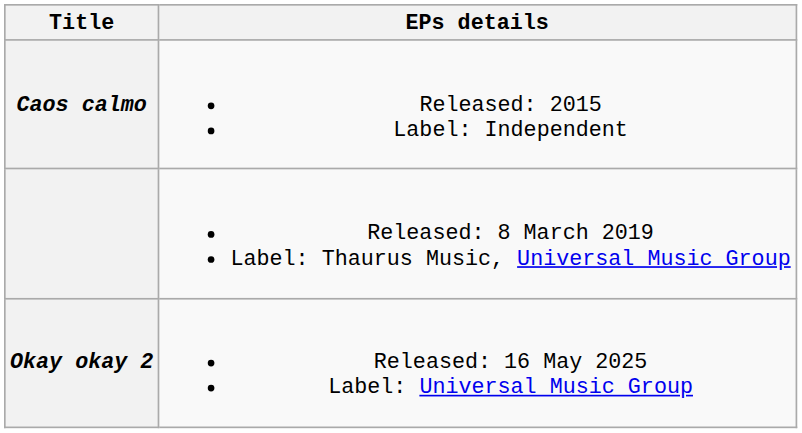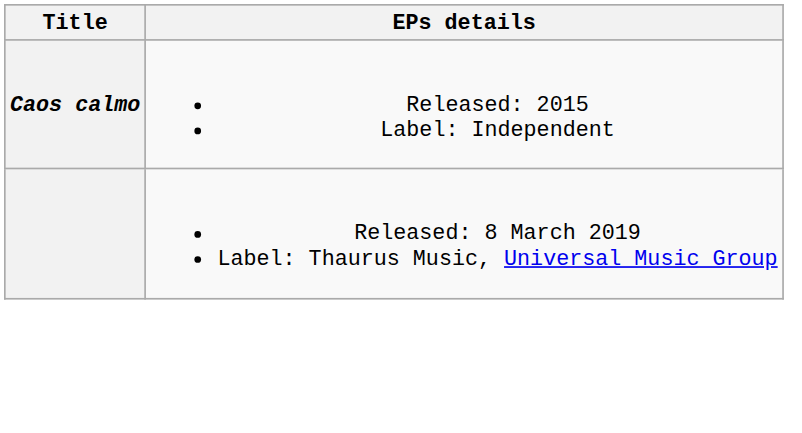- row: Okay okay 2 | Released: 16 May 2025 Label: Universal Music Group
